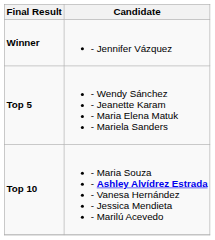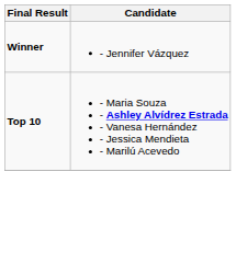- row: Top 5 | - Wendy Sánchez - Jeanette Karam - Maria Elena Matuk - Mariela Sanders
